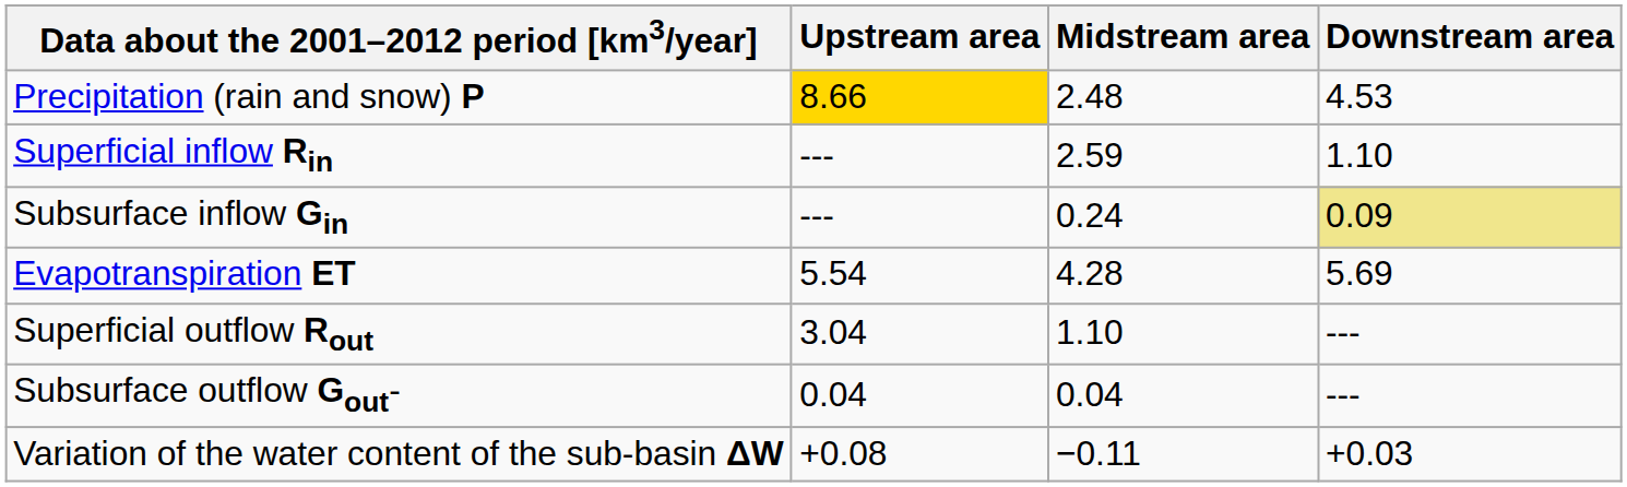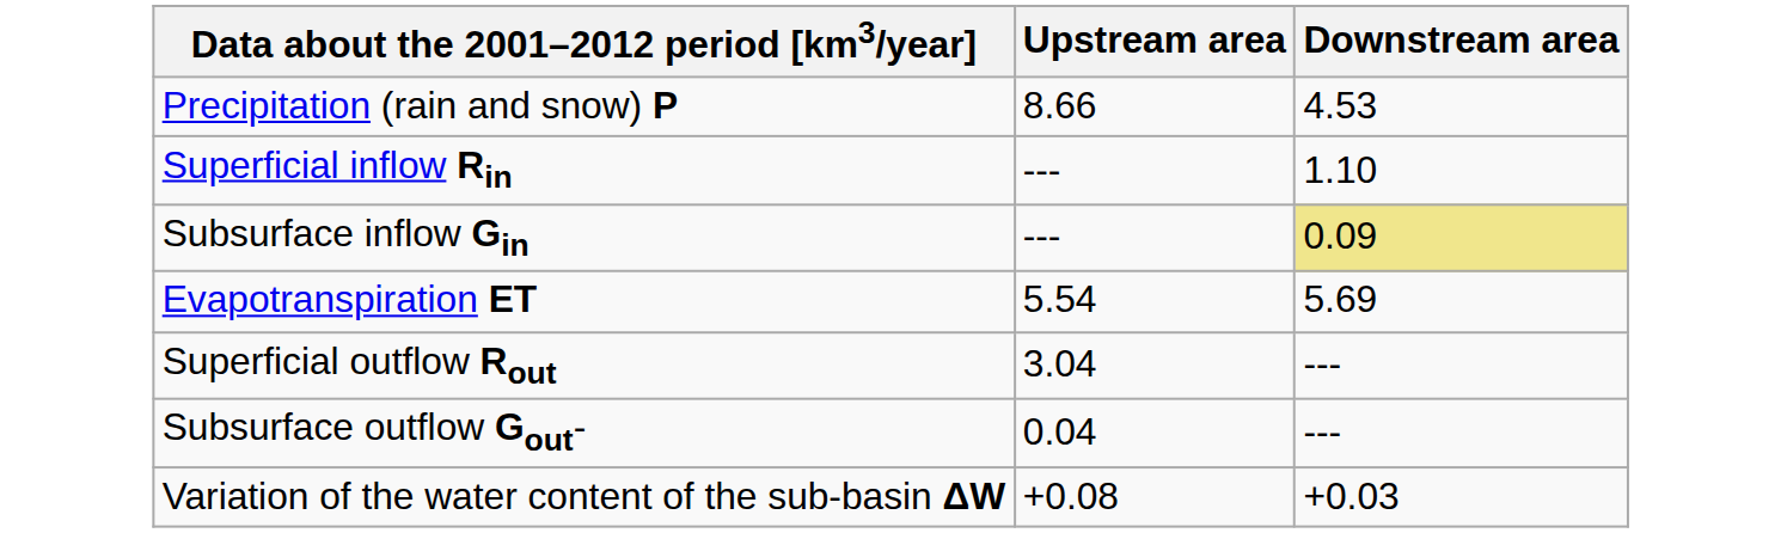- column: Midstream area | 2.48 | 2.59 | 0.24 | 4.28 | 1.10 | 0.04 | −0.11
Precipitation (rain and snow) P | Upstream area: gold background -> no background
